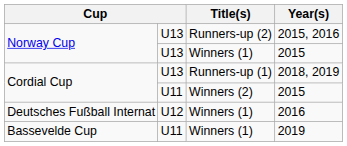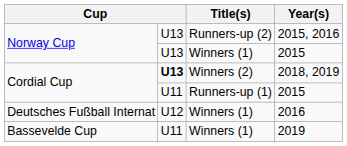2018, 2019 | column 2: normal -> bold
2018, 2019 | Title(s): Runners-up (1) -> Winners (2)
Cordial Cup / 2015 | Title(s): Winners (2) -> Runners-up (1)
